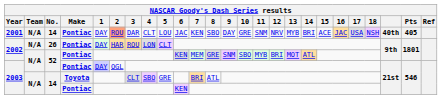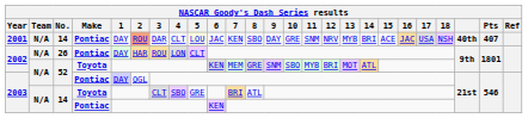2001 | 5: no background -> lightyellow background
2001 | Pts: 405 -> 407
2002 / 52 | Make: Pontiac -> Toyota
